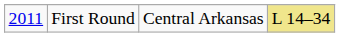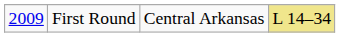First Round | column 1: 2011 -> 2009
